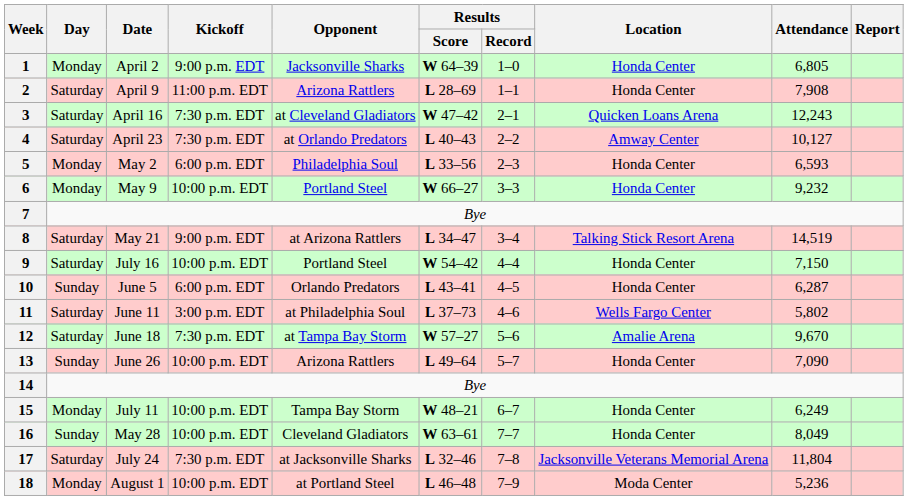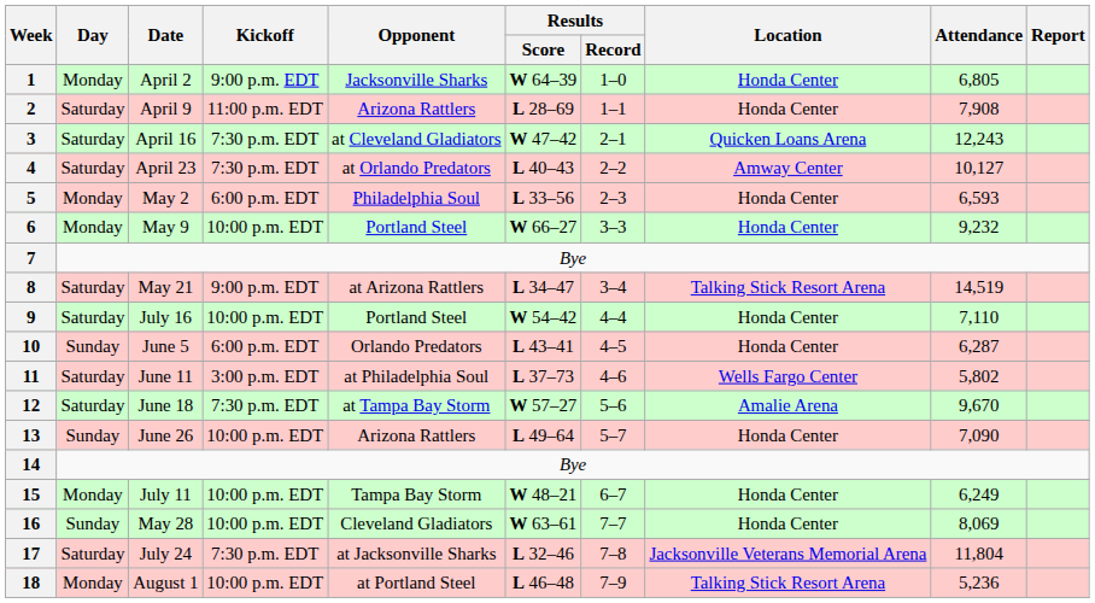9 | Attendance: 7,150 -> 7,110
16 | Attendance: 8,049 -> 8,069
18 | Location: Moda Center -> Talking Stick Resort Arena
